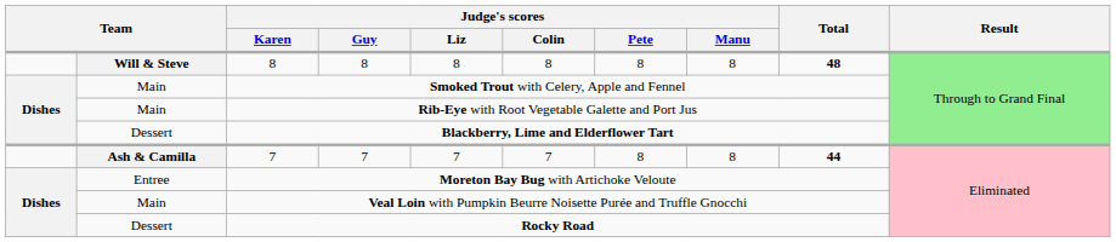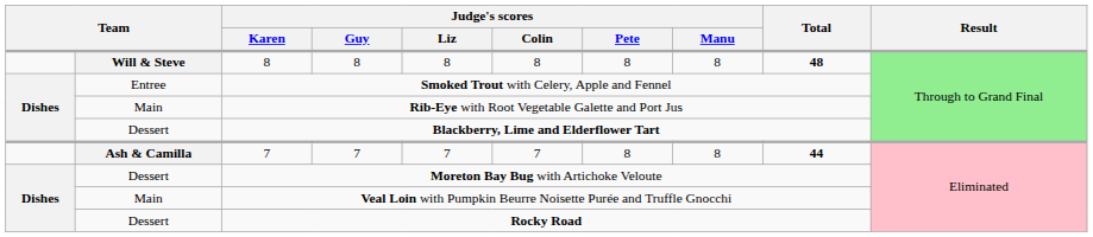Smoked Trout with Celery, Apple and Fennel | column 2: Main -> Entree
Moreton Bay Bug with Artichoke Veloute | column 2: Entree -> Dessert
